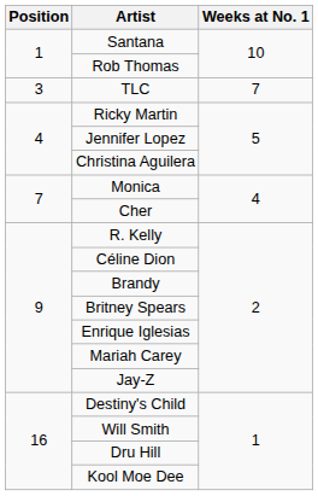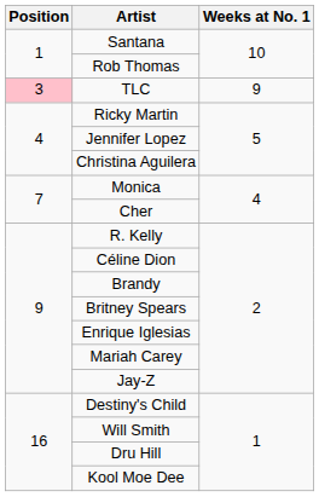TLC | Position: no background -> pink background
TLC | Weeks at No. 1: 7 -> 9
